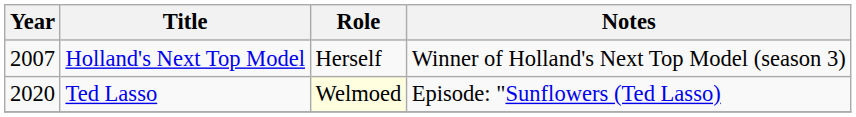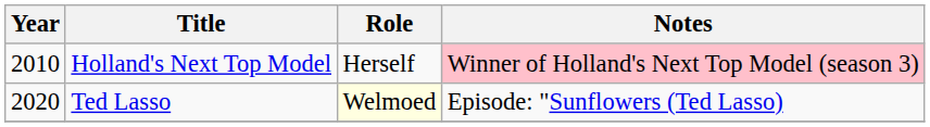Holland's Next Top Model | Year: 2007 -> 2010
Holland's Next Top Model | Notes: no background -> pink background
